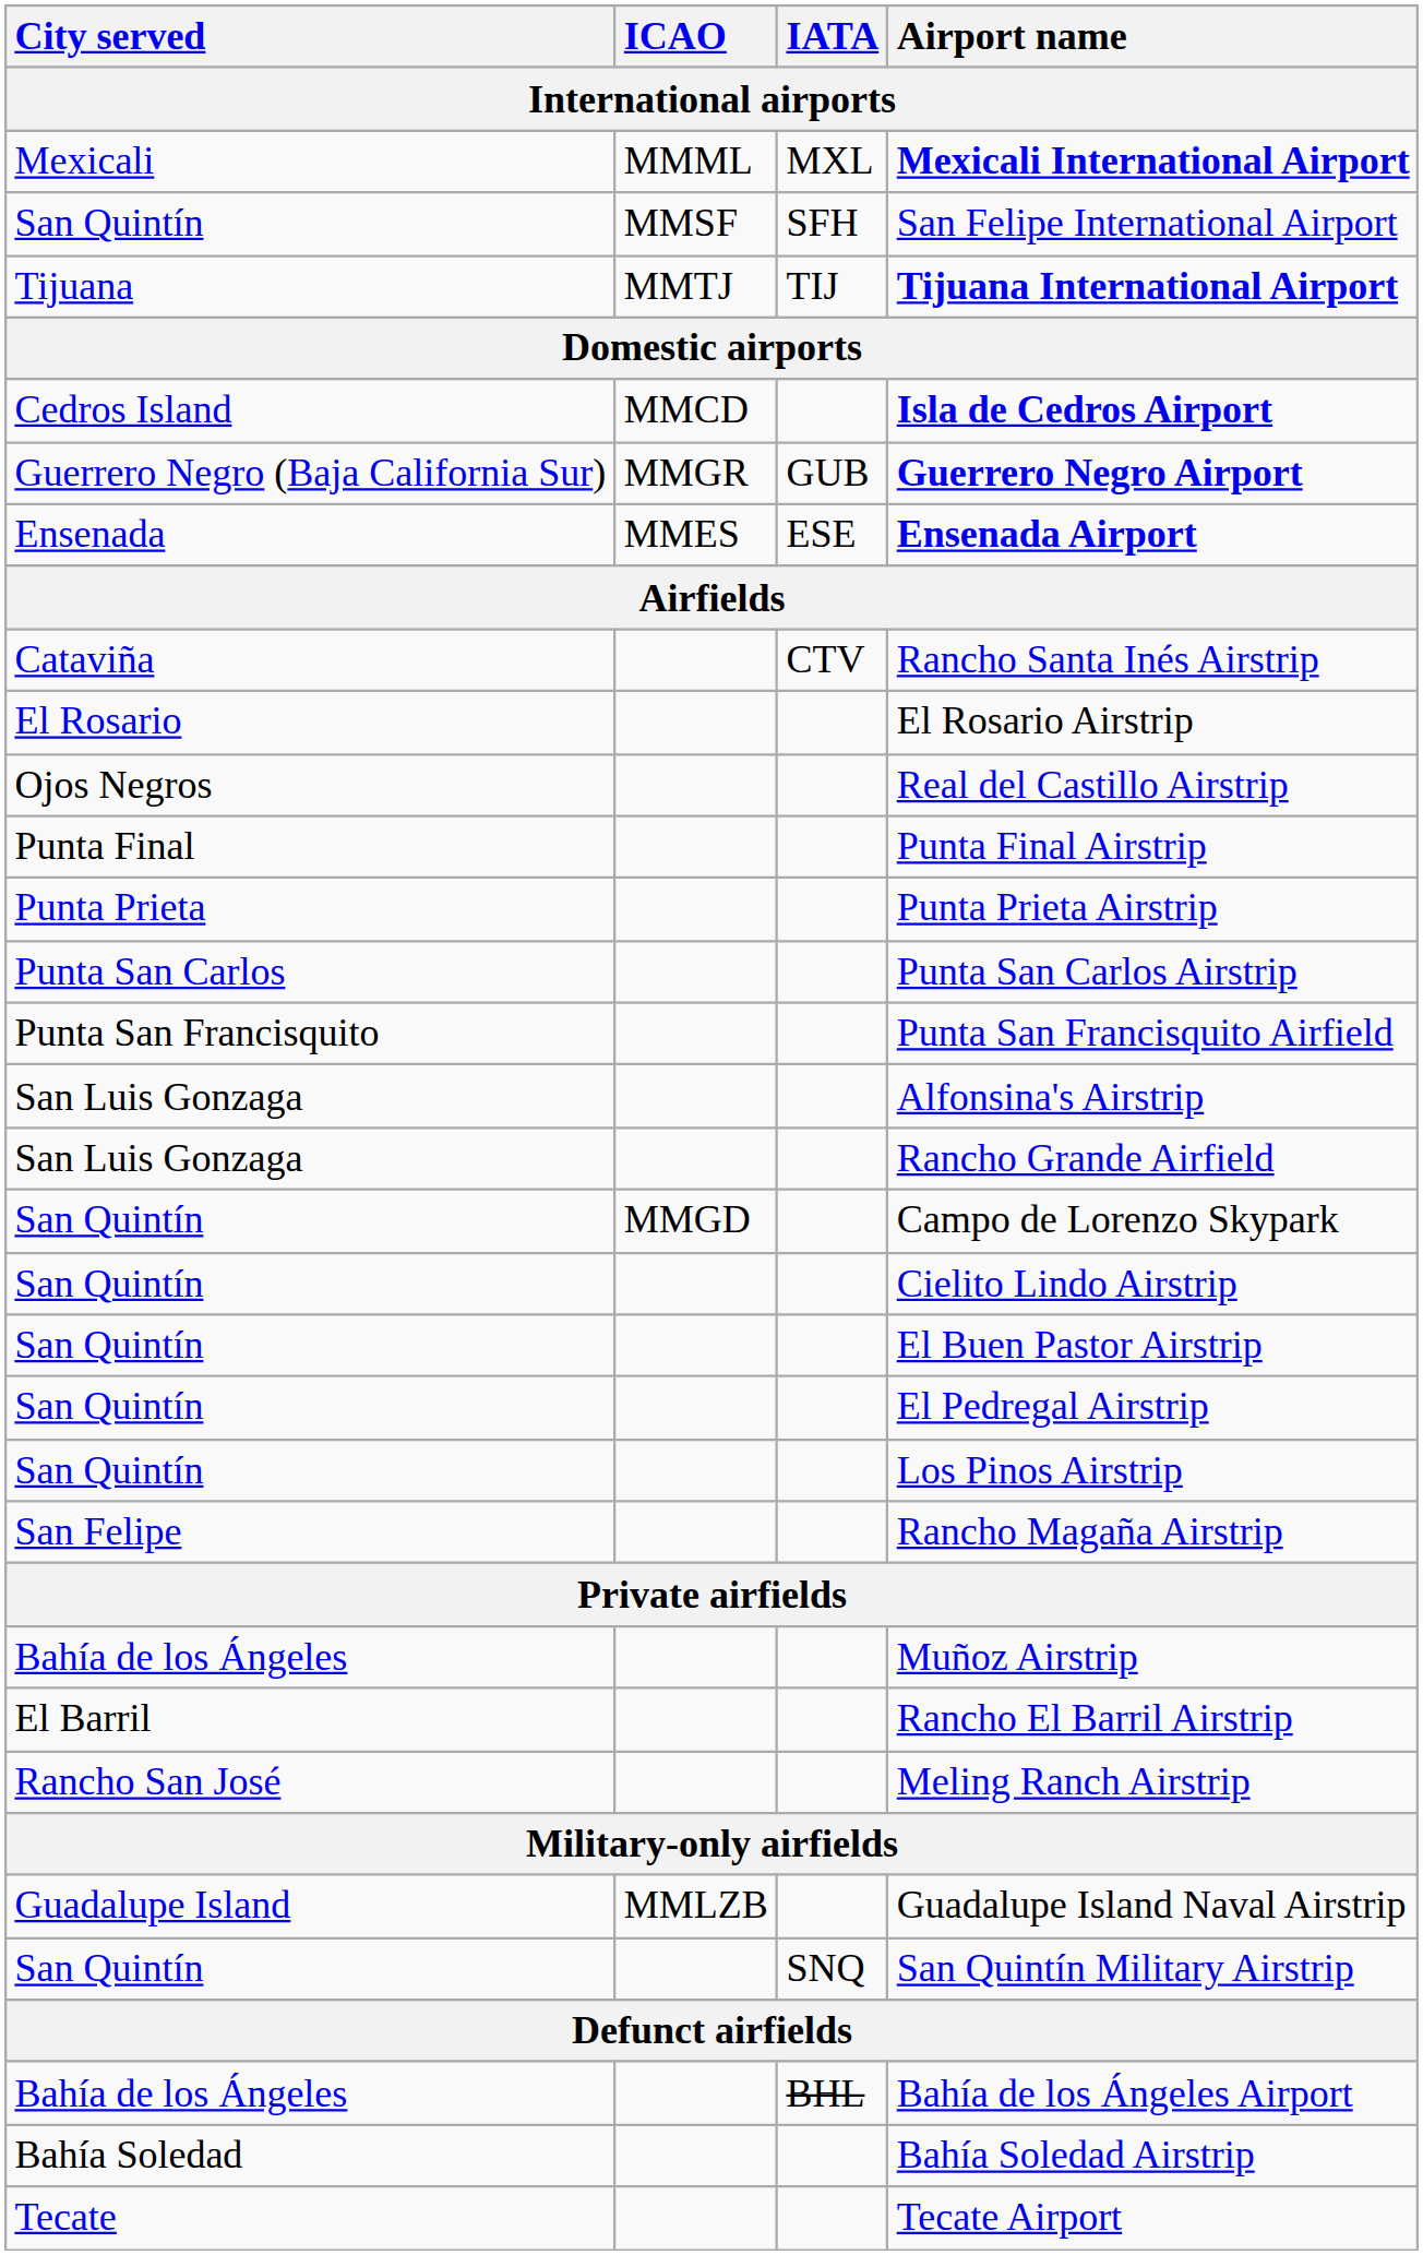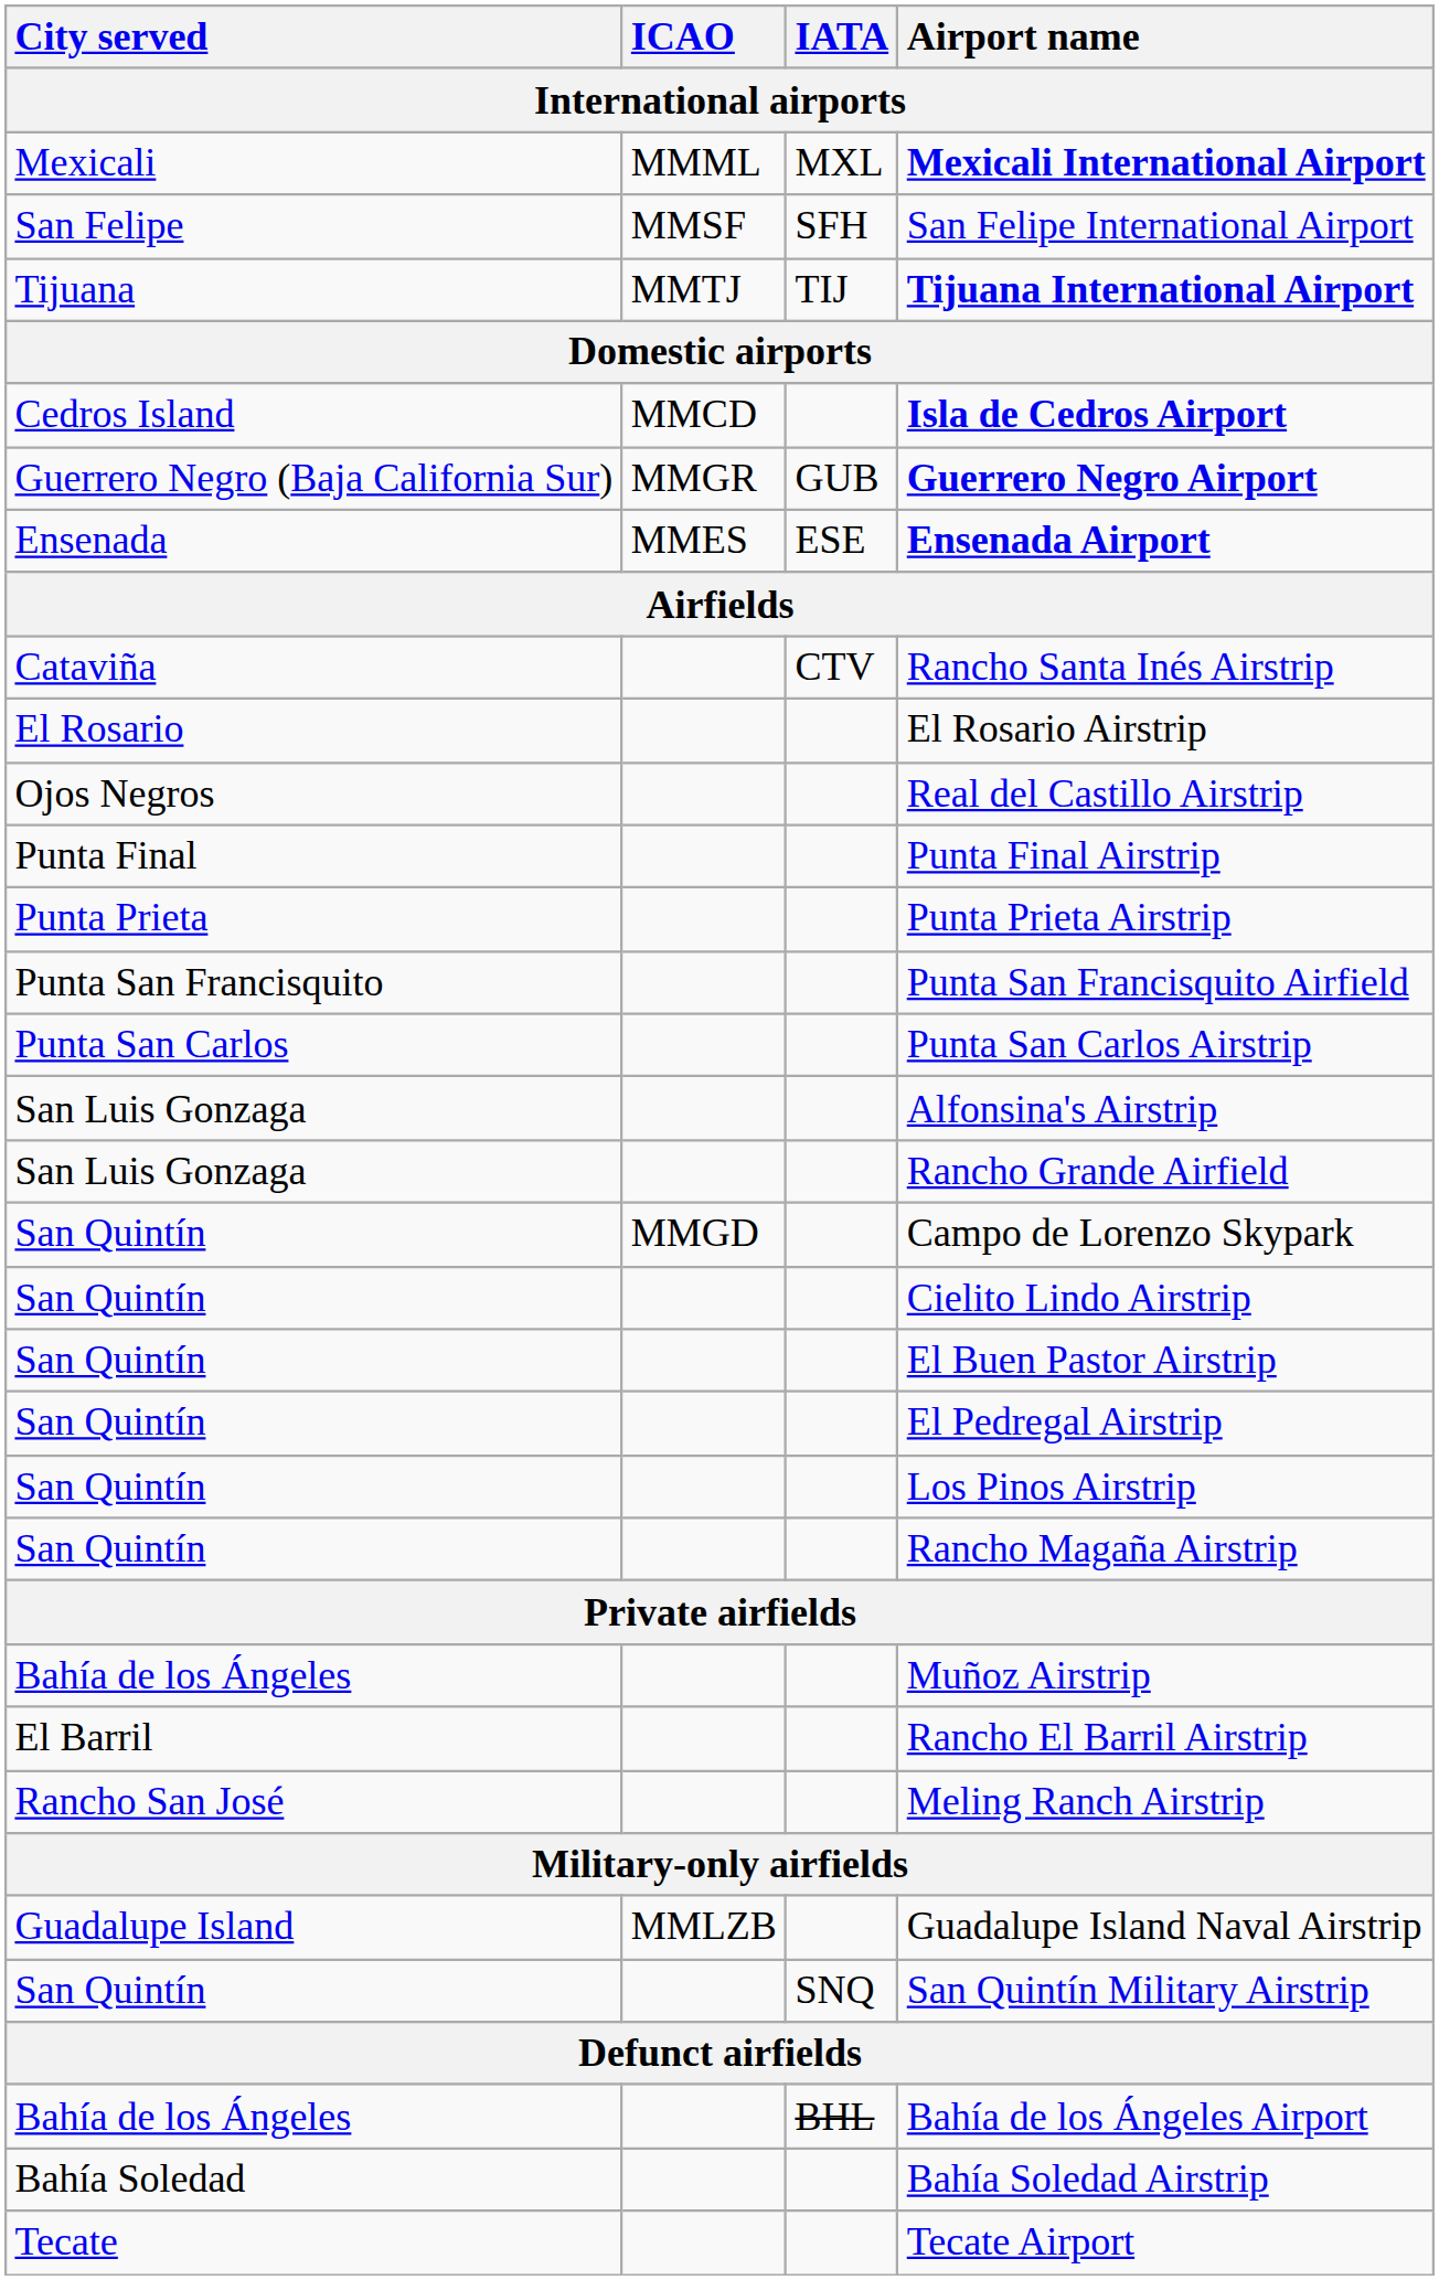San Felipe International Airport | City served: San Quintín -> San Felipe
rows swapped: Punta San Carlos Airstrip <-> Punta San Francisquito Airfield
Rancho Magaña Airstrip | City served: San Felipe -> San Quintín
